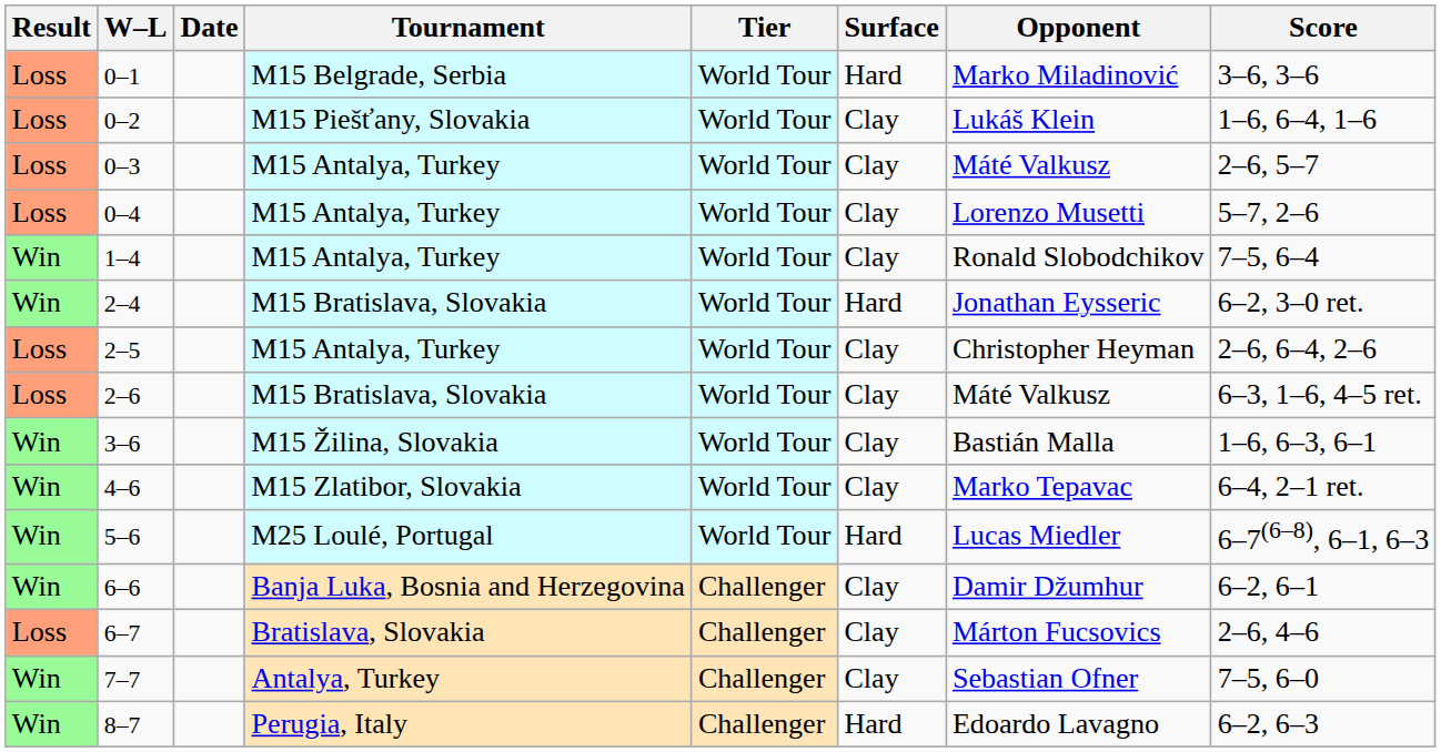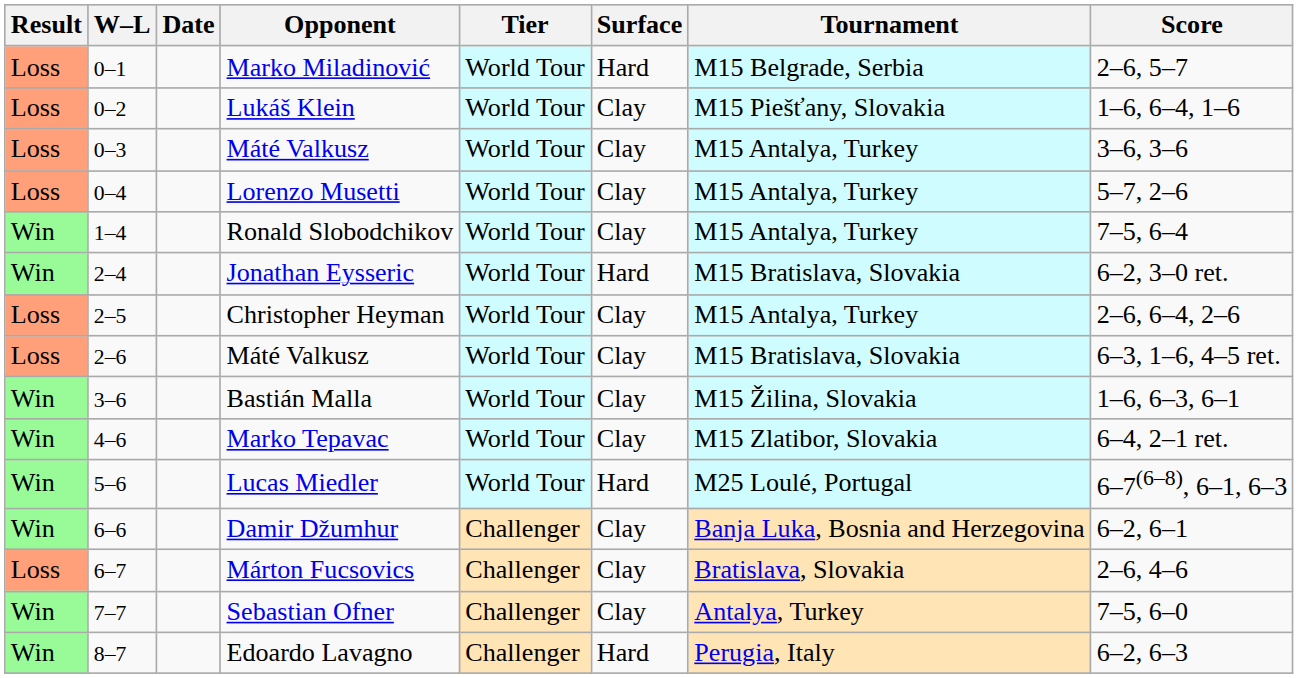columns swapped: Tournament <-> Opponent
0–1 | Score: 3–6, 3–6 -> 2–6, 5–7
0–3 | Score: 2–6, 5–7 -> 3–6, 3–6
